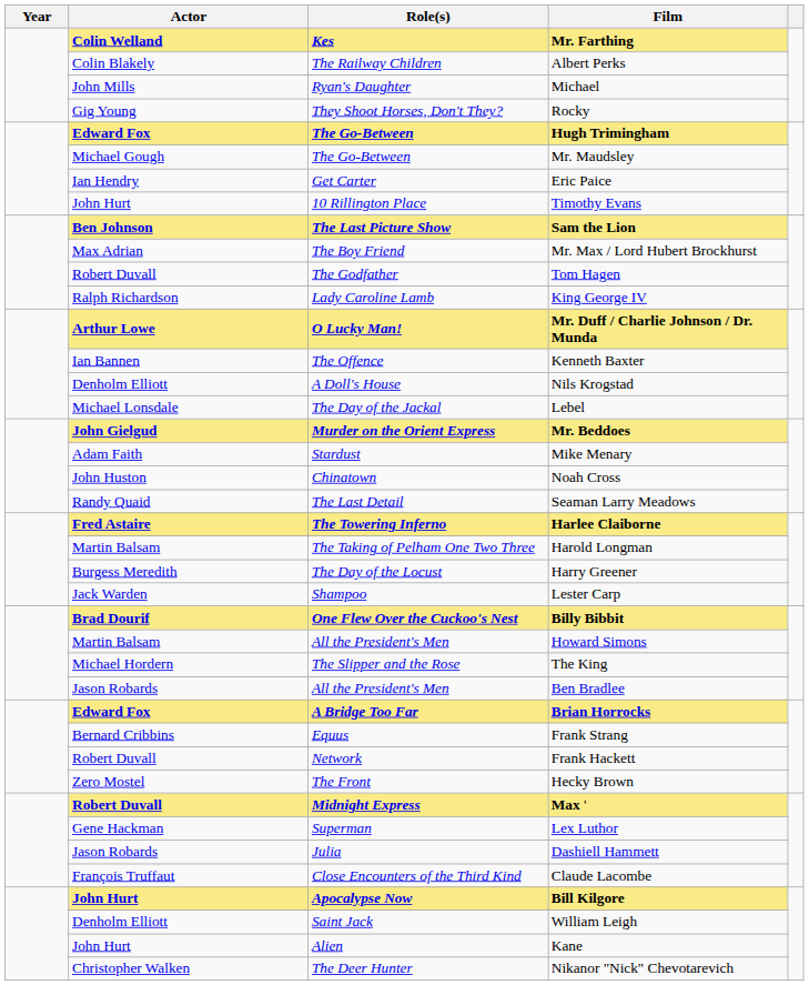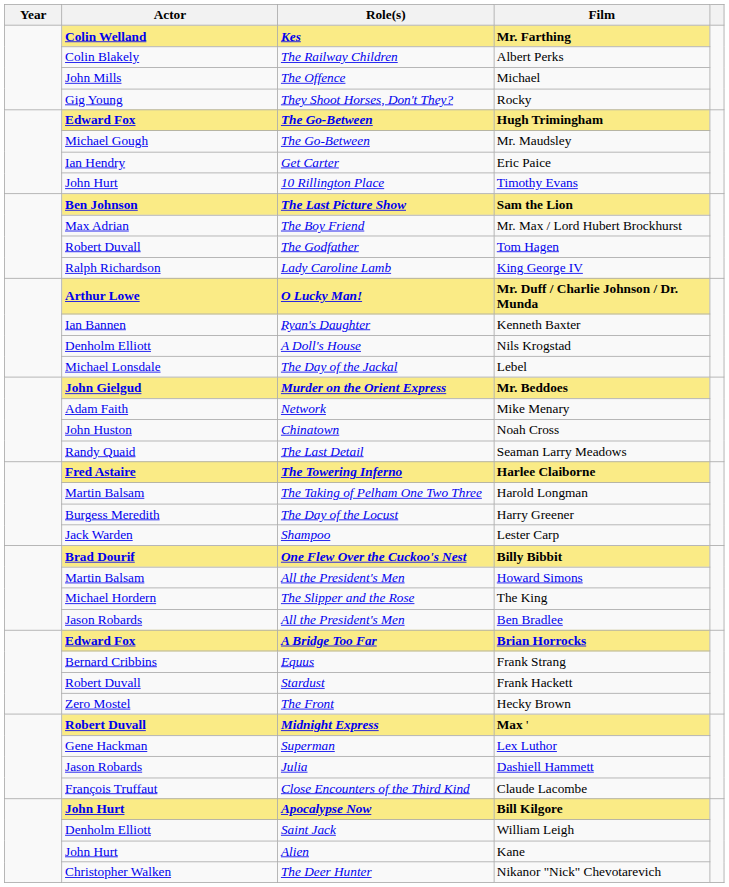Michael | Role(s): Ryan's Daughter -> The Offence
Kenneth Baxter | Role(s): The Offence -> Ryan's Daughter
Mike Menary | Role(s): Stardust -> Network
Frank Hackett | Role(s): Network -> Stardust
